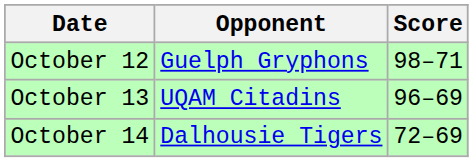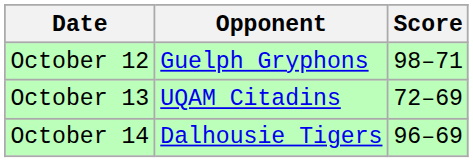October 13 | Score: 96–69 -> 72–69
October 14 | Score: 72–69 -> 96–69
